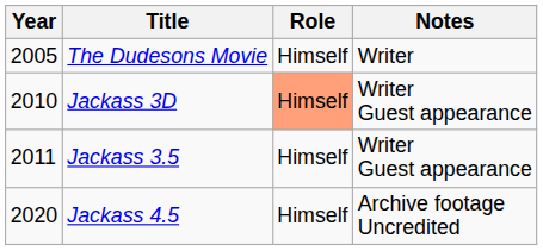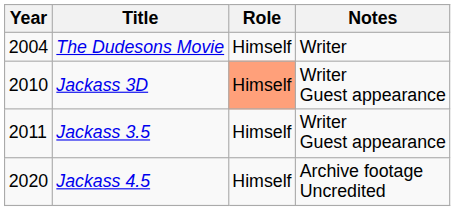The Dudesons Movie | Year: 2005 -> 2004
